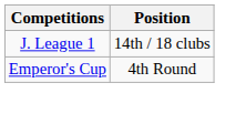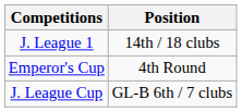+ row: J. League Cup | GL-B 6th / 7 clubs
